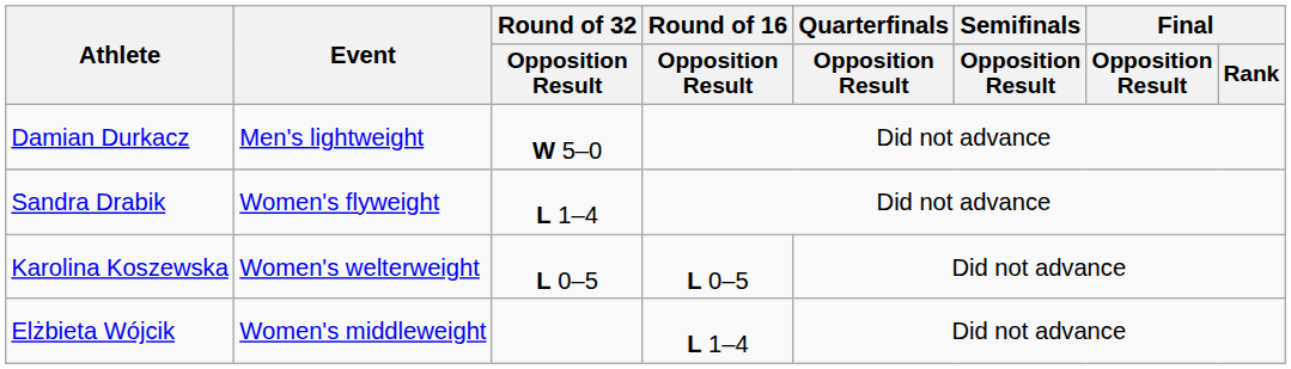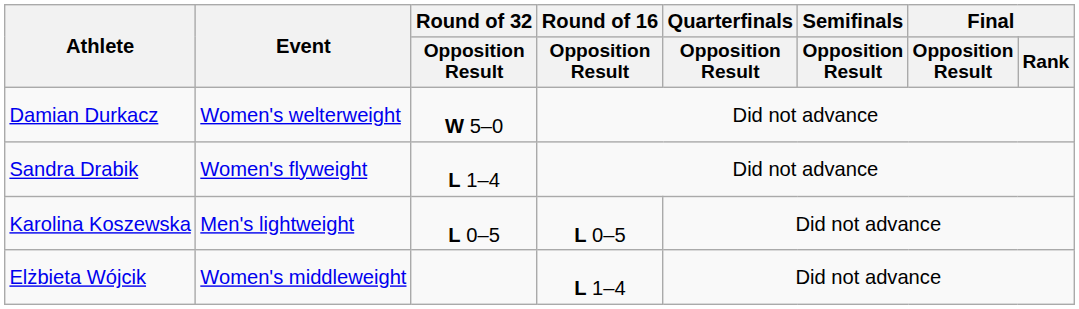Damian Durkacz | Event: Men's lightweight -> Women's welterweight
Karolina Koszewska | Event: Women's welterweight -> Men's lightweight
